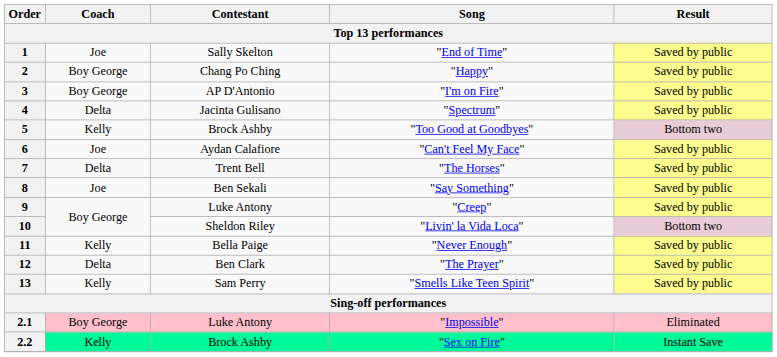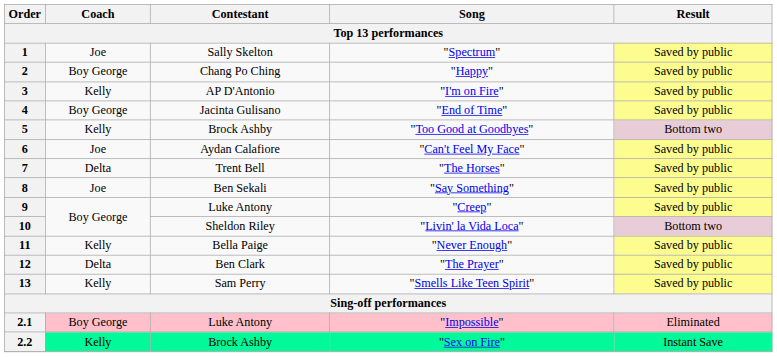1 | Song: "End of Time" -> "Spectrum"
3 | Coach: Boy George -> Kelly
4 | Coach: Delta -> Boy George
4 | Song: "Spectrum" -> "End of Time"
